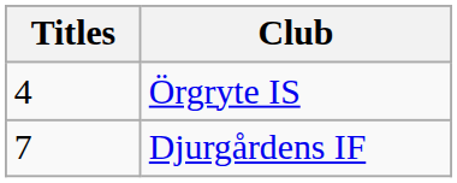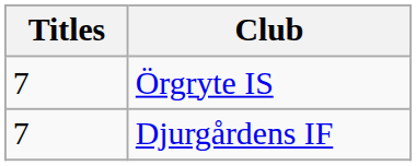Örgryte IS | Titles: 4 -> 7
